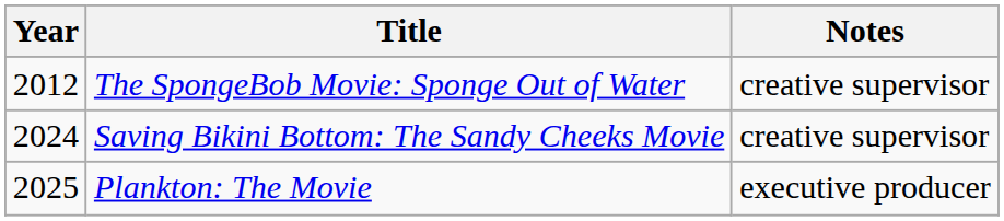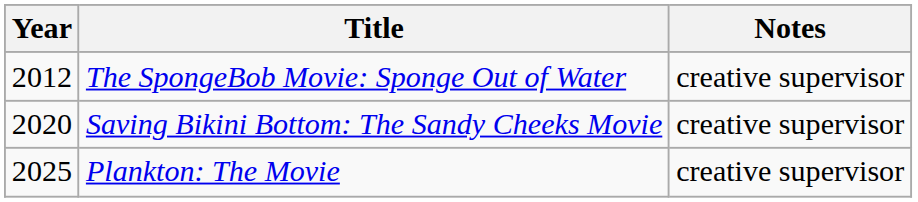Saving Bikini Bottom: The Sandy Cheeks Movie | Year: 2024 -> 2020
Plankton: The Movie | Notes: executive producer -> creative supervisor
